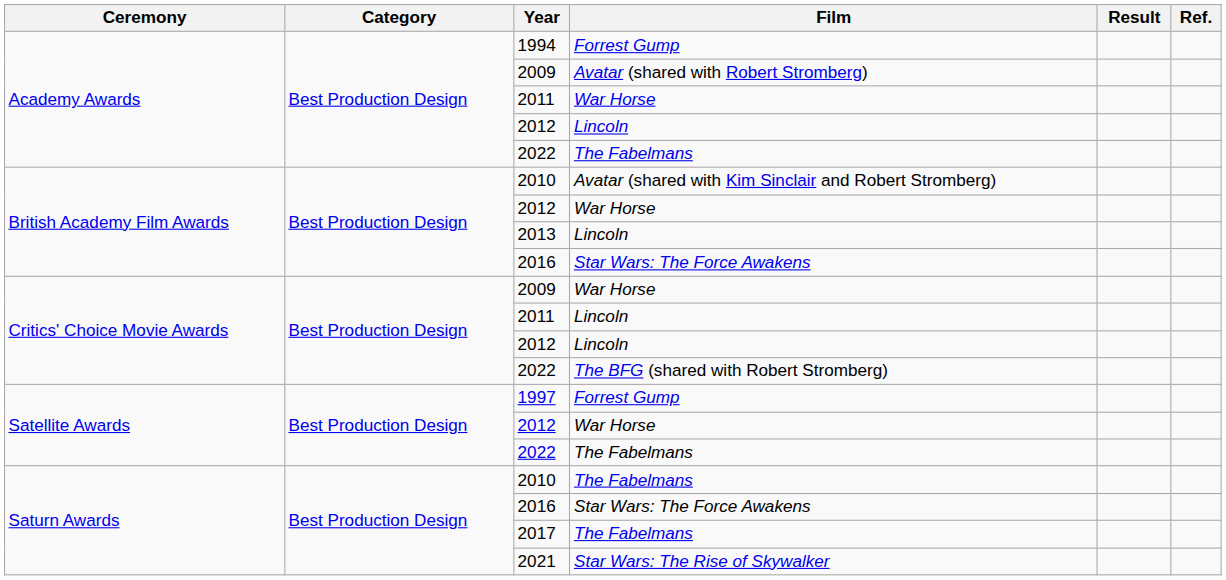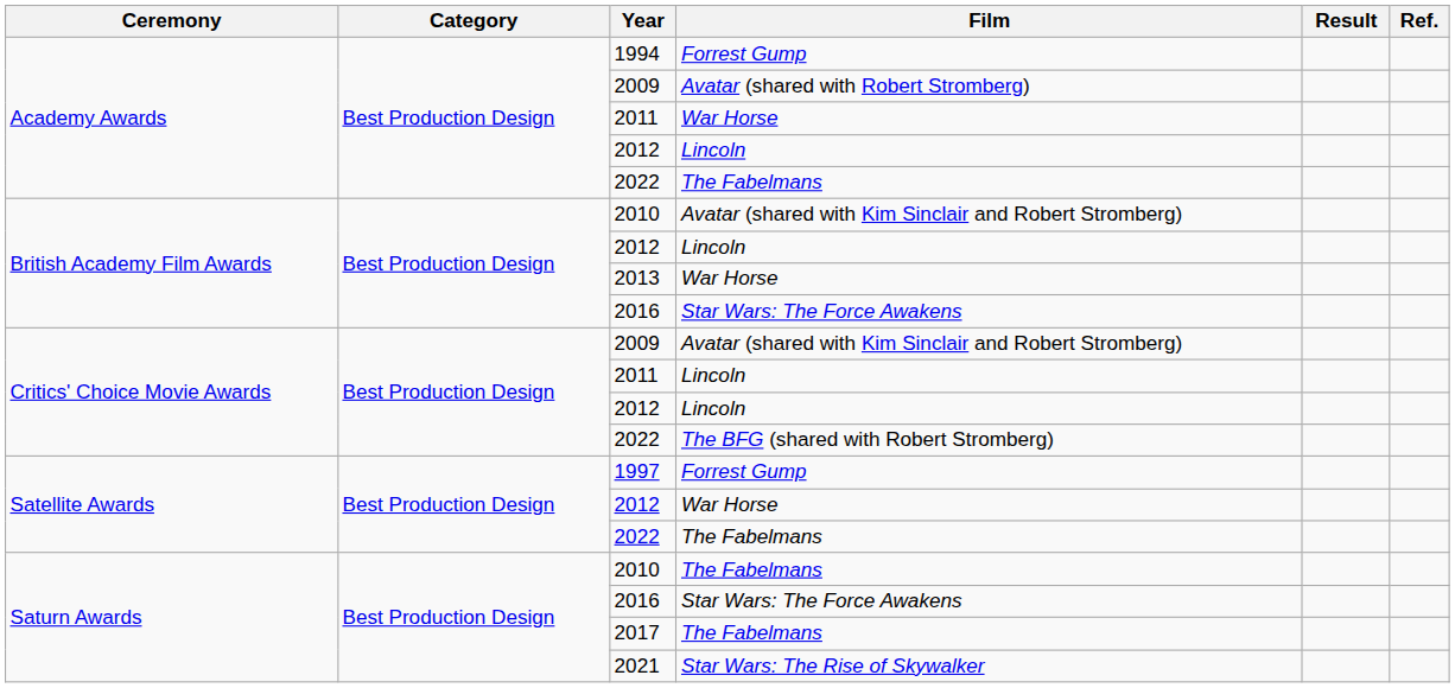British Academy Film Awards / 2012 | Film: War Horse -> Lincoln
2013 | Film: Lincoln -> War Horse
Critics' Choice Movie Awards / 2009 | Film: War Horse -> Avatar (shared with Kim Sinclair and Robert Stromberg)
